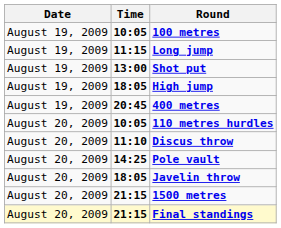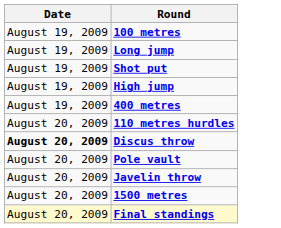- column: Time | 10:05 | 11:15 | 13:00 | 18:05 | 20:45 | 10:05 | 11:10 | 14:25 | 18:05 | 21:15 | 21:15
Discus throw | Date: normal -> bold
